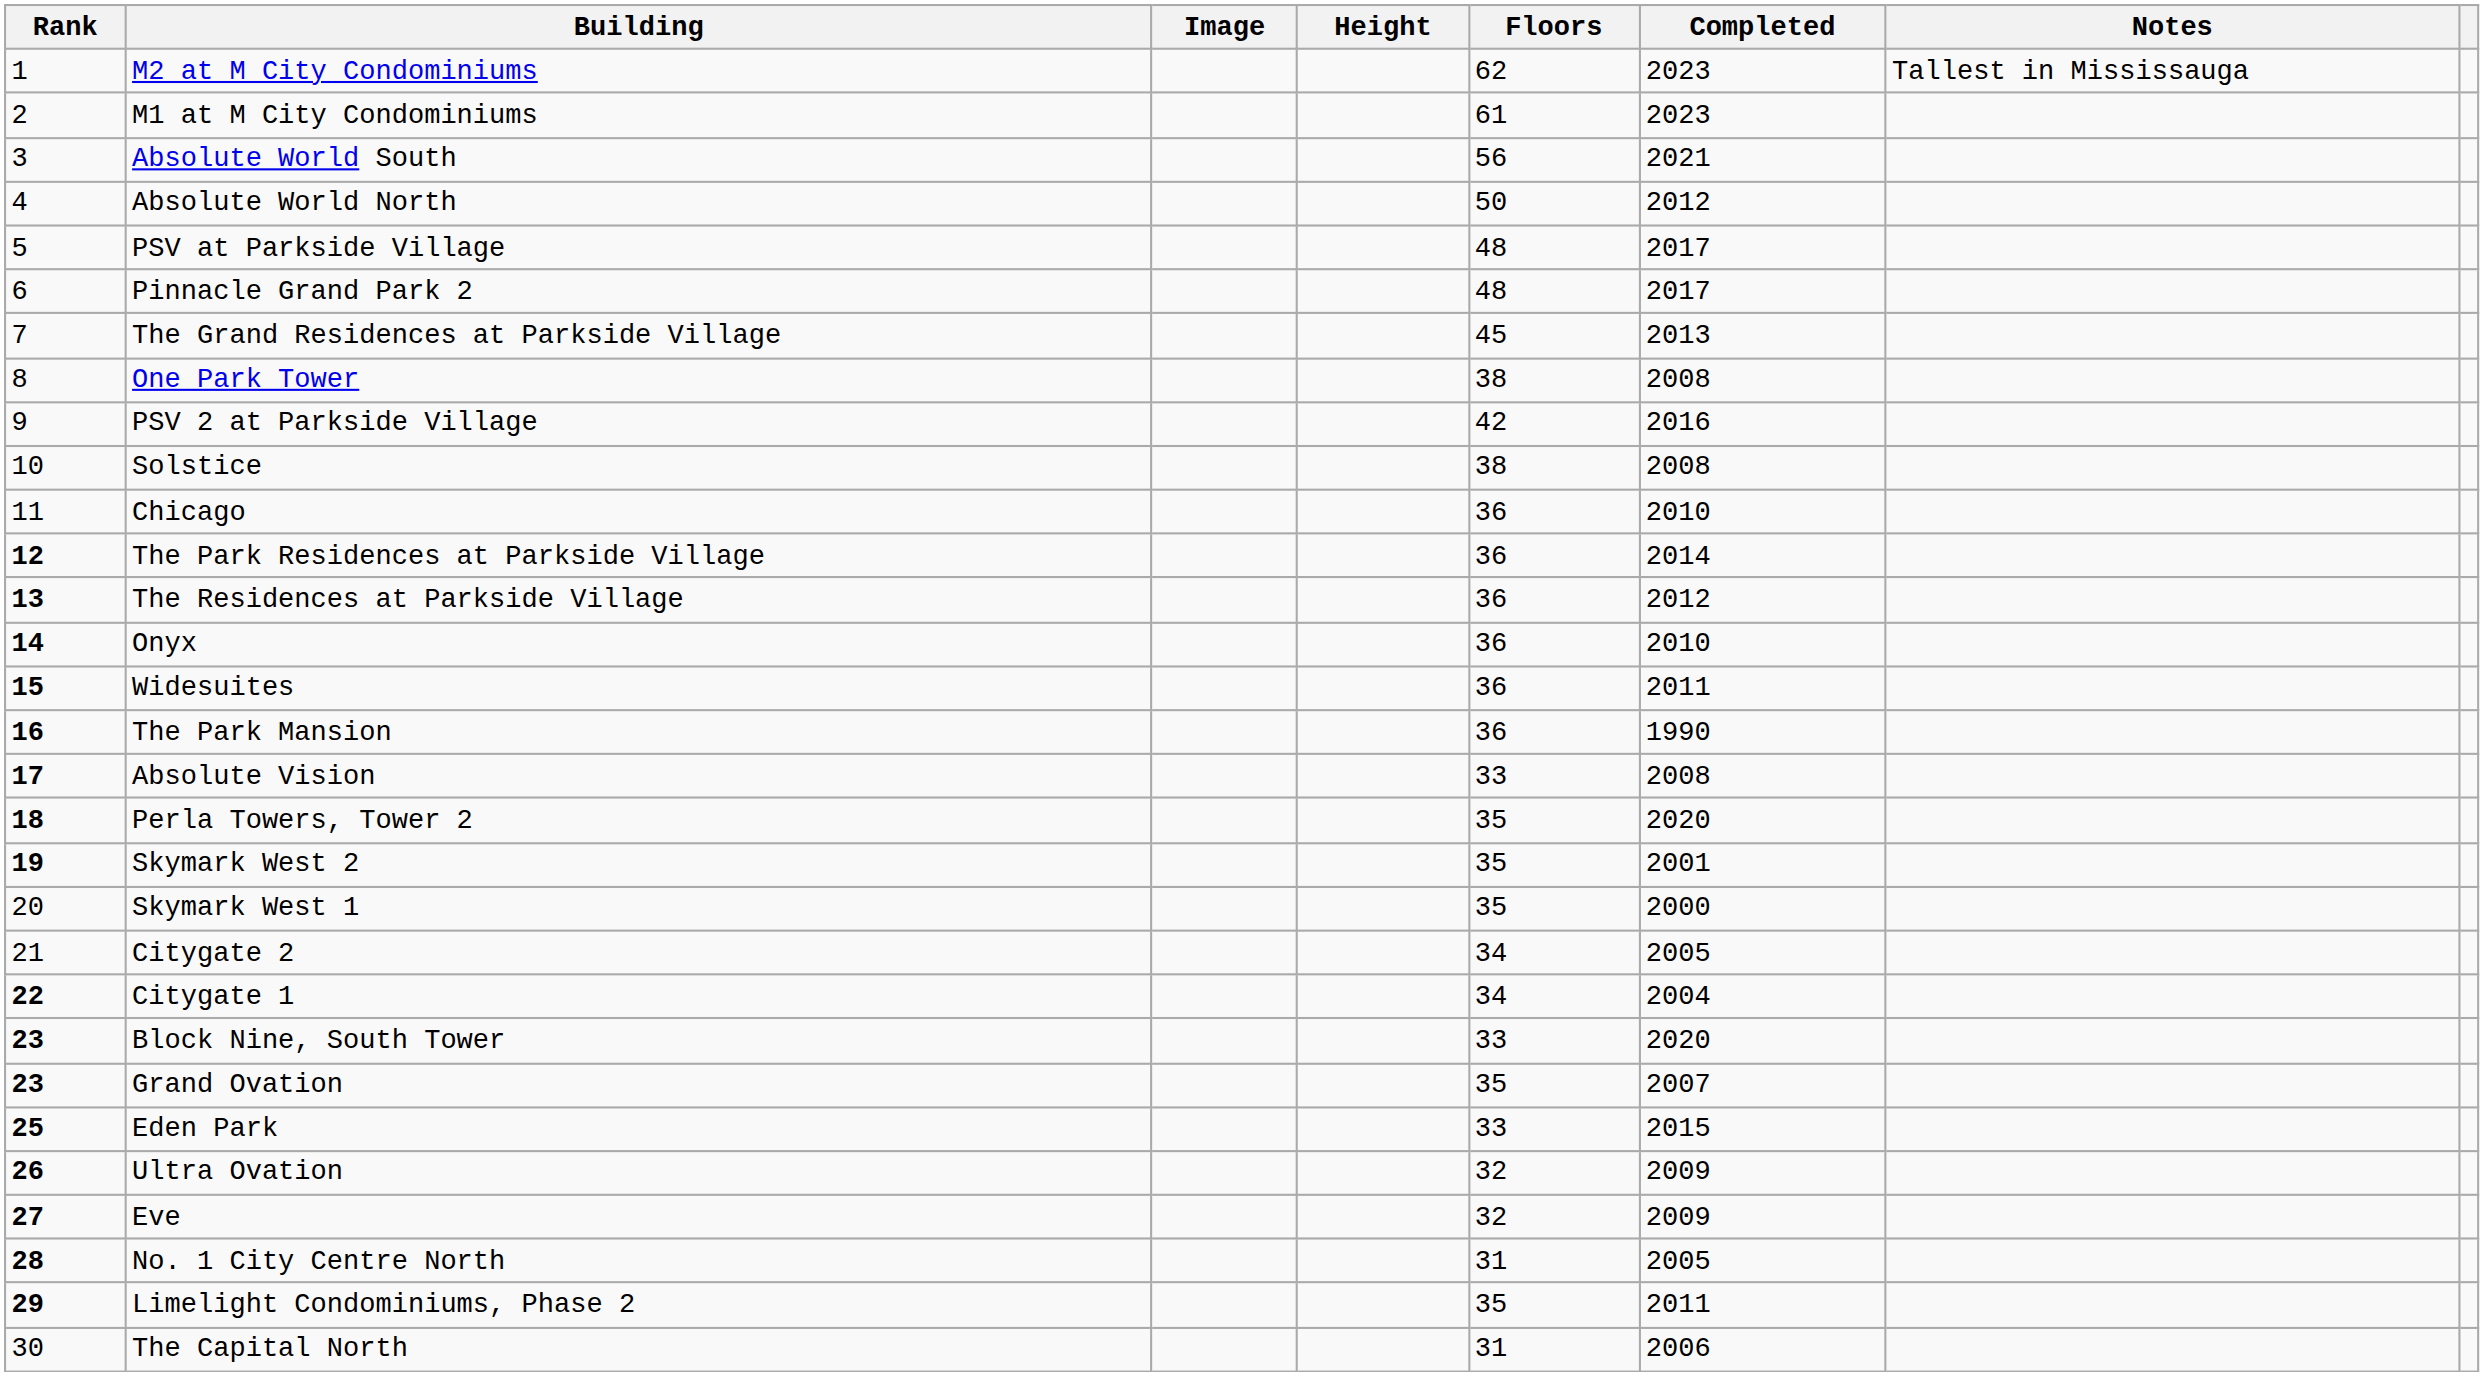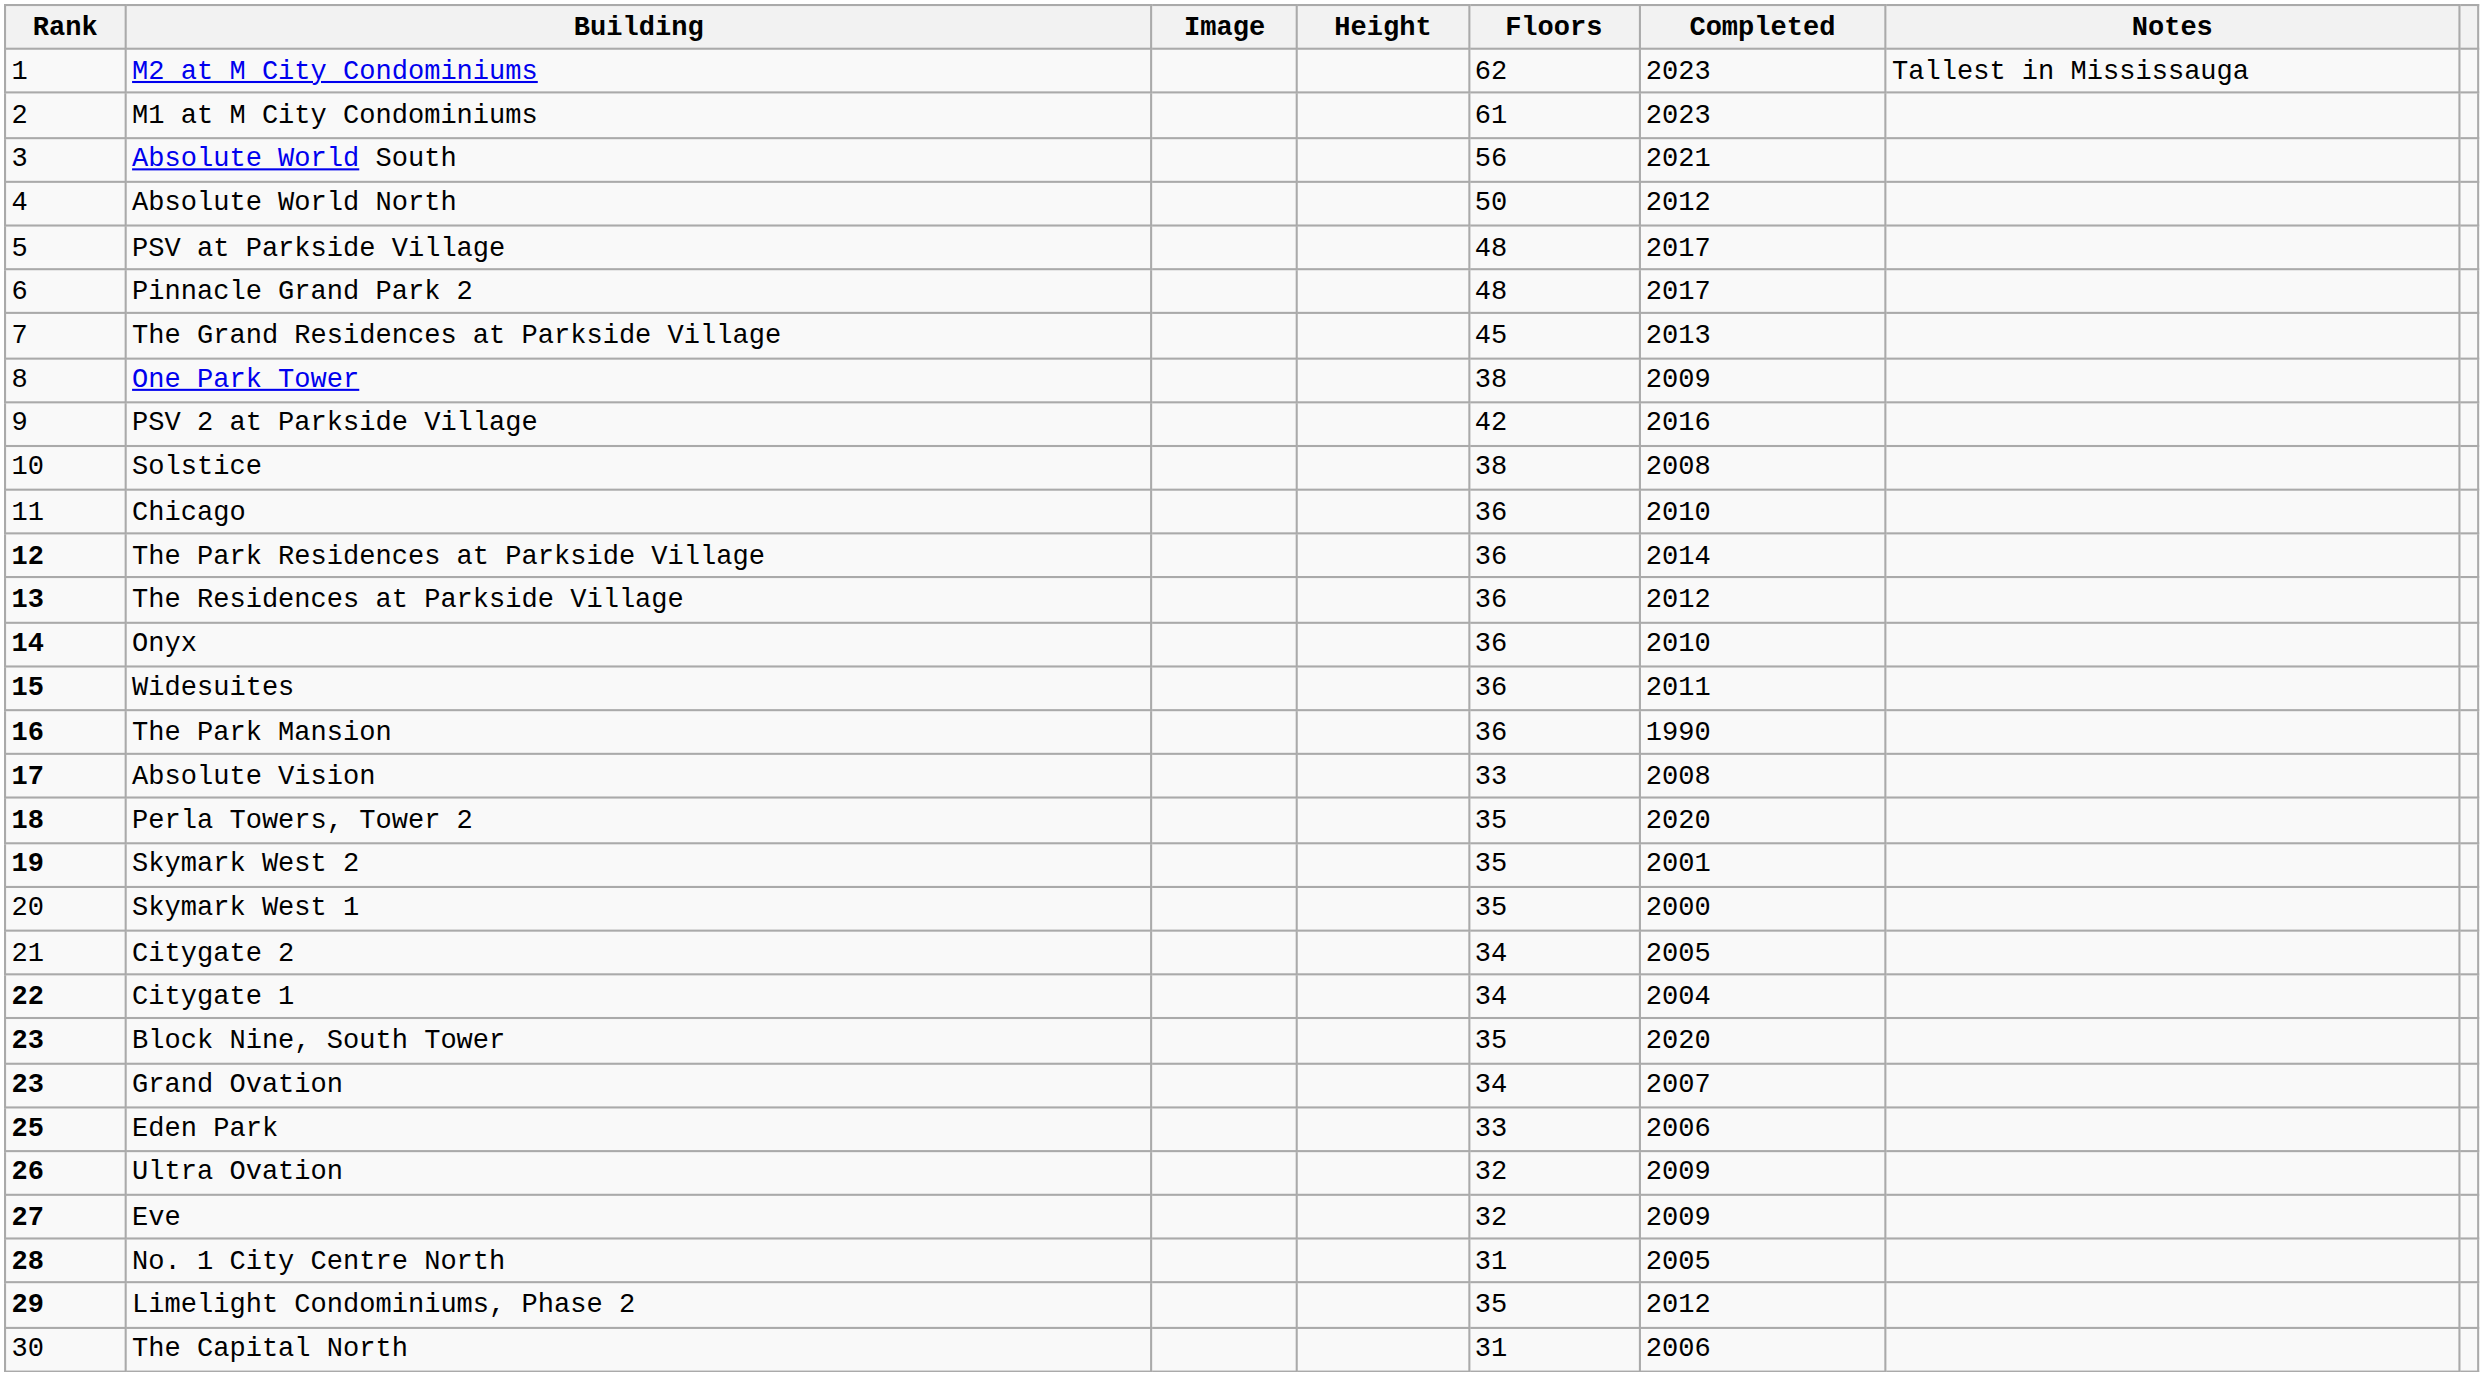One Park Tower | Completed: 2008 -> 2009
Block Nine, South Tower | Floors: 33 -> 35
Grand Ovation | Floors: 35 -> 34
Eden Park | Completed: 2015 -> 2006
Limelight Condominiums, Phase 2 | Completed: 2011 -> 2012
